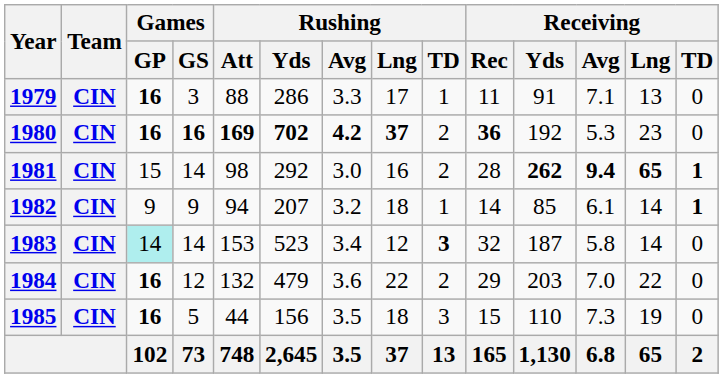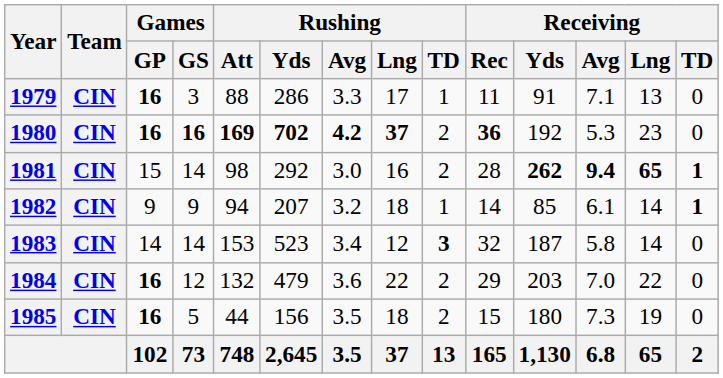1983 | Games / GP: paleturquoise background -> no background
1985 | Rushing / TD: 3 -> 2
1985 | Receiving / Yds: 110 -> 180
